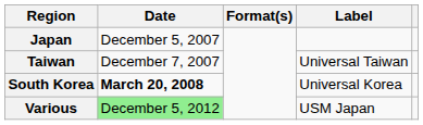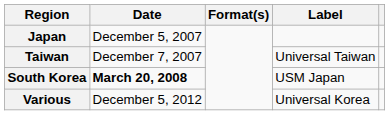South Korea | Label: Universal Korea -> USM Japan
Various | Date: lightgreen background -> no background
Various | Label: USM Japan -> Universal Korea
